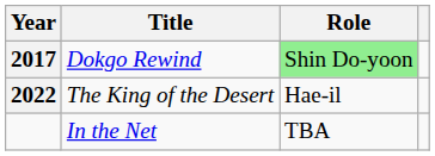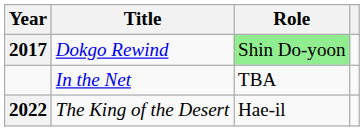rows swapped: The King of the Desert <-> In the Net
